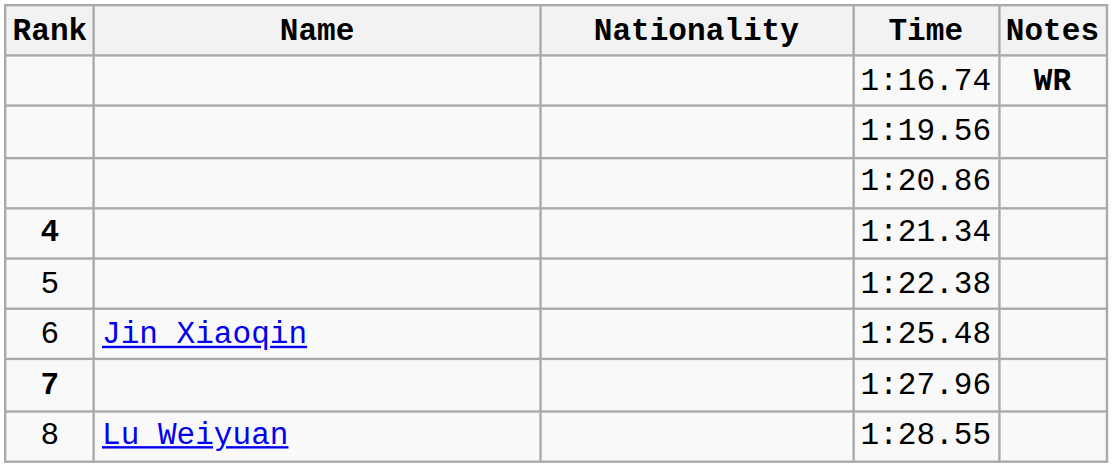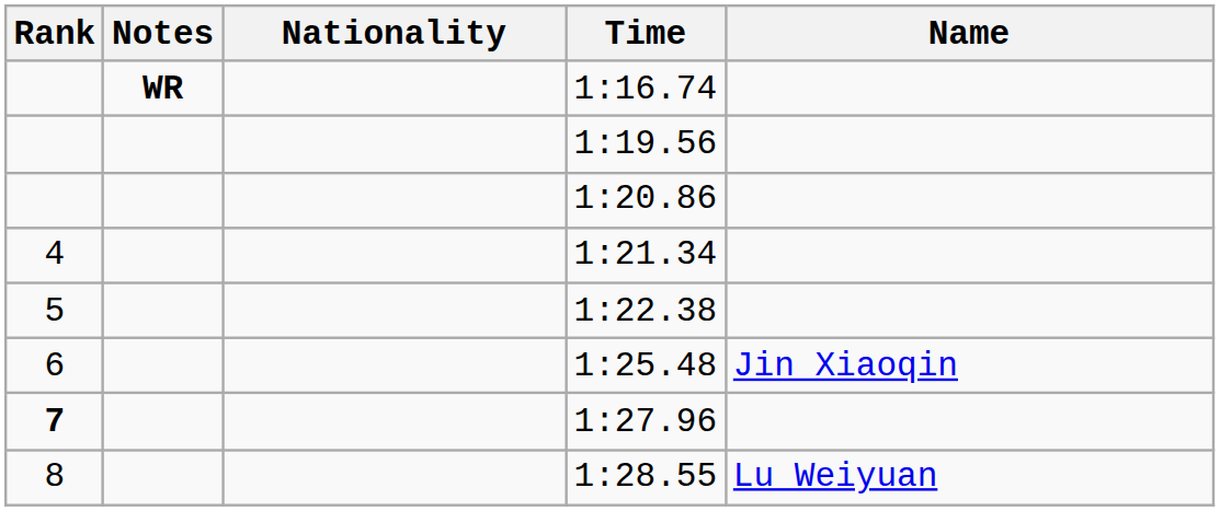columns swapped: Name <-> Notes
1:21.34 | Rank: bold -> normal
